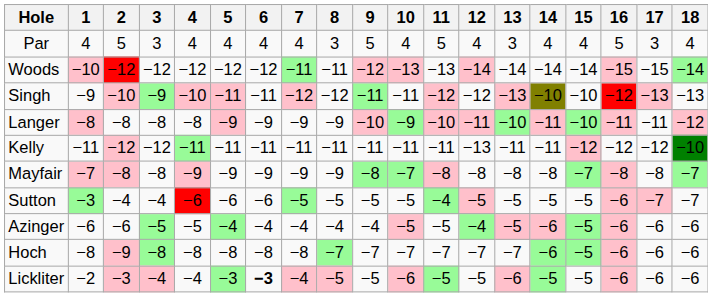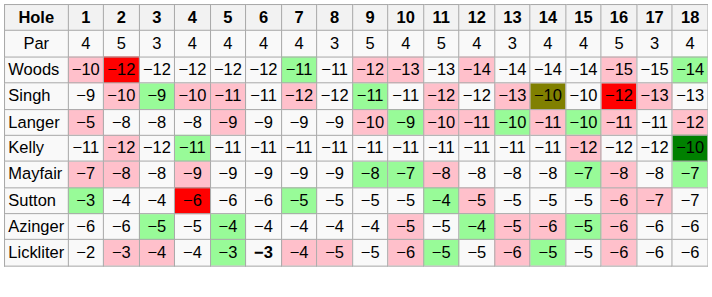Langer | 1: −8 -> −5
Kelly | 12: −13 -> −11
- row: Hoch | −8 | −9 | −8 | −8 | −8 | −8 | −8 | −7 | −7 | −7 | −7 | −7 | −7 | −6 | −5 | −6 | −6 | −6
